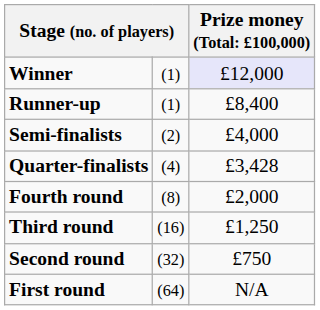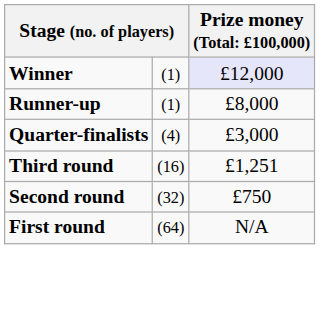Runner-up | column 3: £8,400 -> £8,000
- row: Semi-finalists | (2) | £4,000
Quarter-finalists | column 3: £3,428 -> £3,000
- row: Fourth round | (8) | £2,000
Third round | column 3: £1,250 -> £1,251
